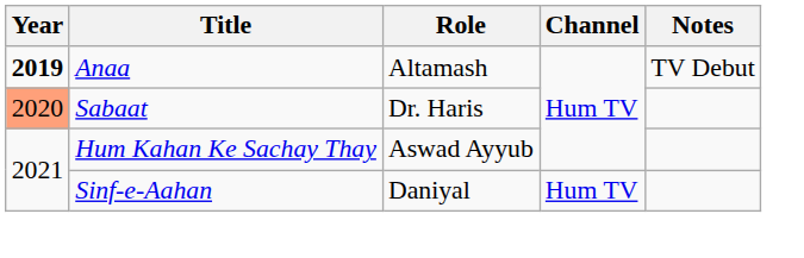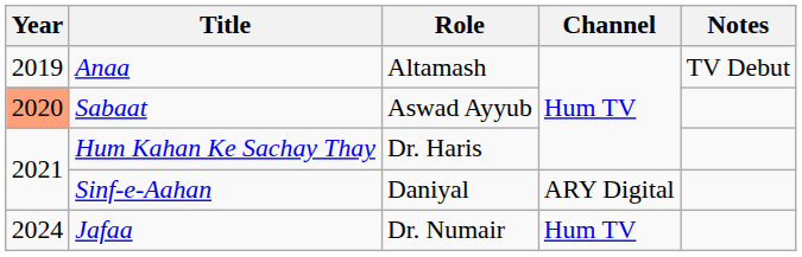Anaa | Year: bold -> normal
Sabaat | Role: Dr. Haris -> Aswad Ayyub
Hum Kahan Ke Sachay Thay | Role: Aswad Ayyub -> Dr. Haris
Sinf-e-Aahan | Channel: Hum TV -> ARY Digital
+ row: 2024 | Jafaa | Dr. Numair | Hum TV
